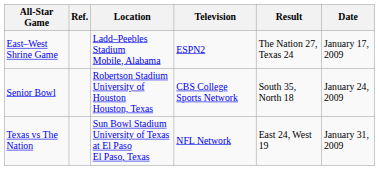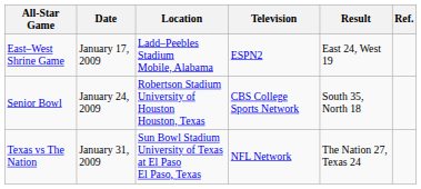columns swapped: Date <-> Ref.
East–West Shrine Game | Result: The Nation 27, Texas 24 -> East 24, West 19
Texas vs The Nation | Result: East 24, West 19 -> The Nation 27, Texas 24
